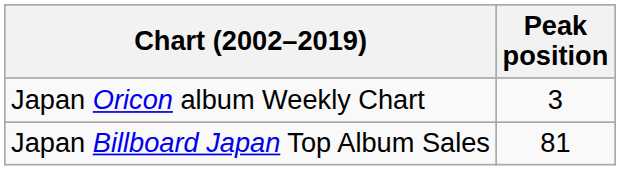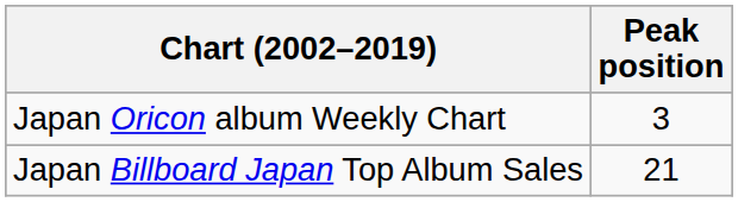Japan Billboard Japan Top Album Sales | Peak position: 81 -> 21
